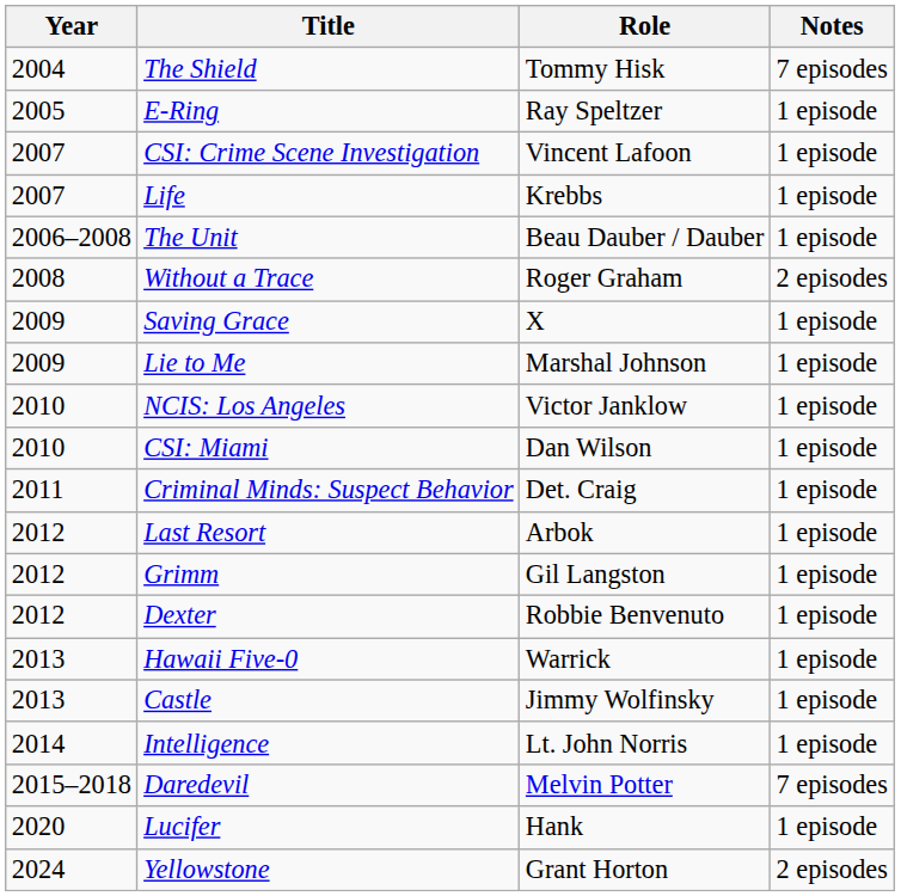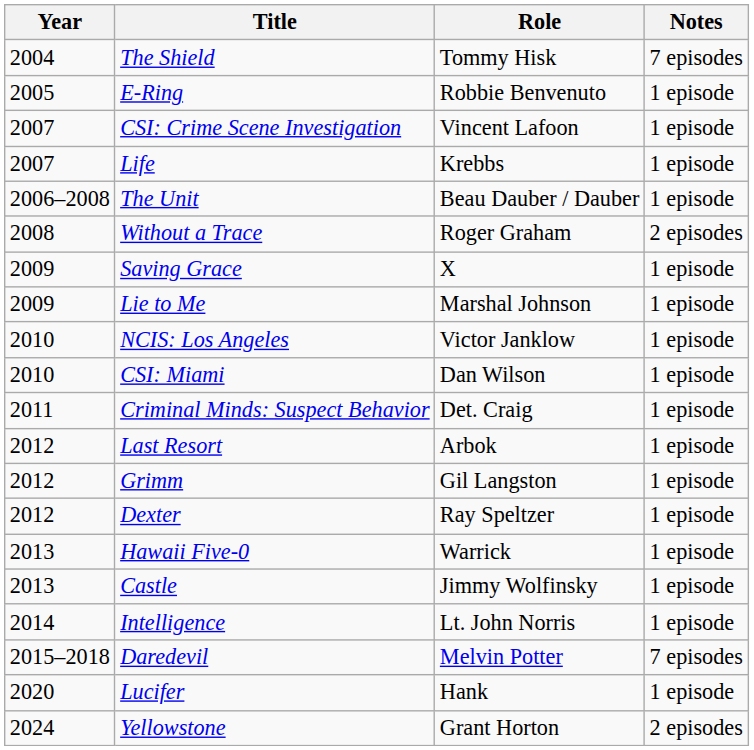E-Ring | Role: Ray Speltzer -> Robbie Benvenuto
Dexter | Role: Robbie Benvenuto -> Ray Speltzer
